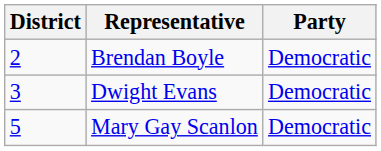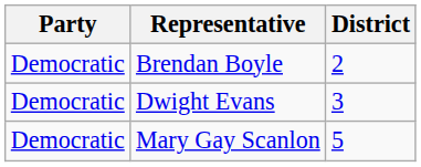columns swapped: District <-> Party
